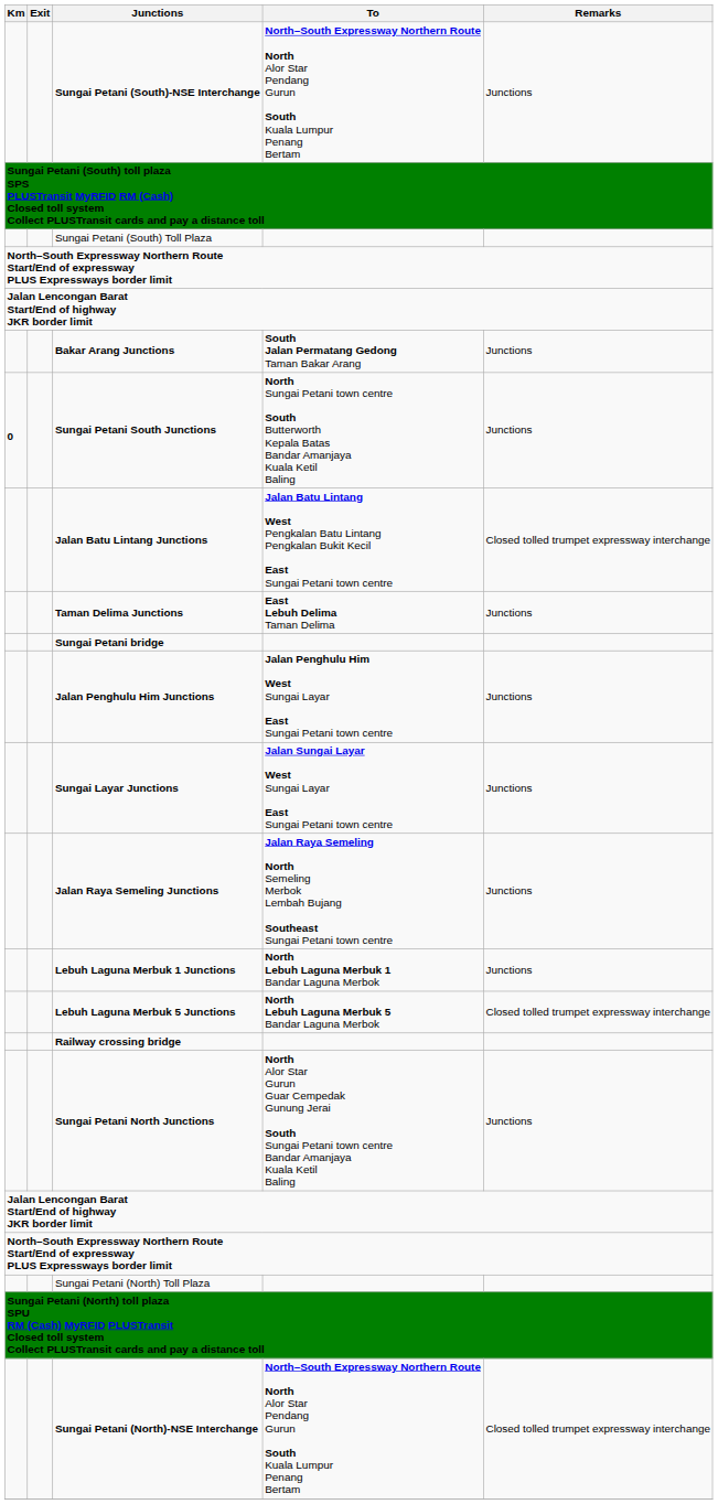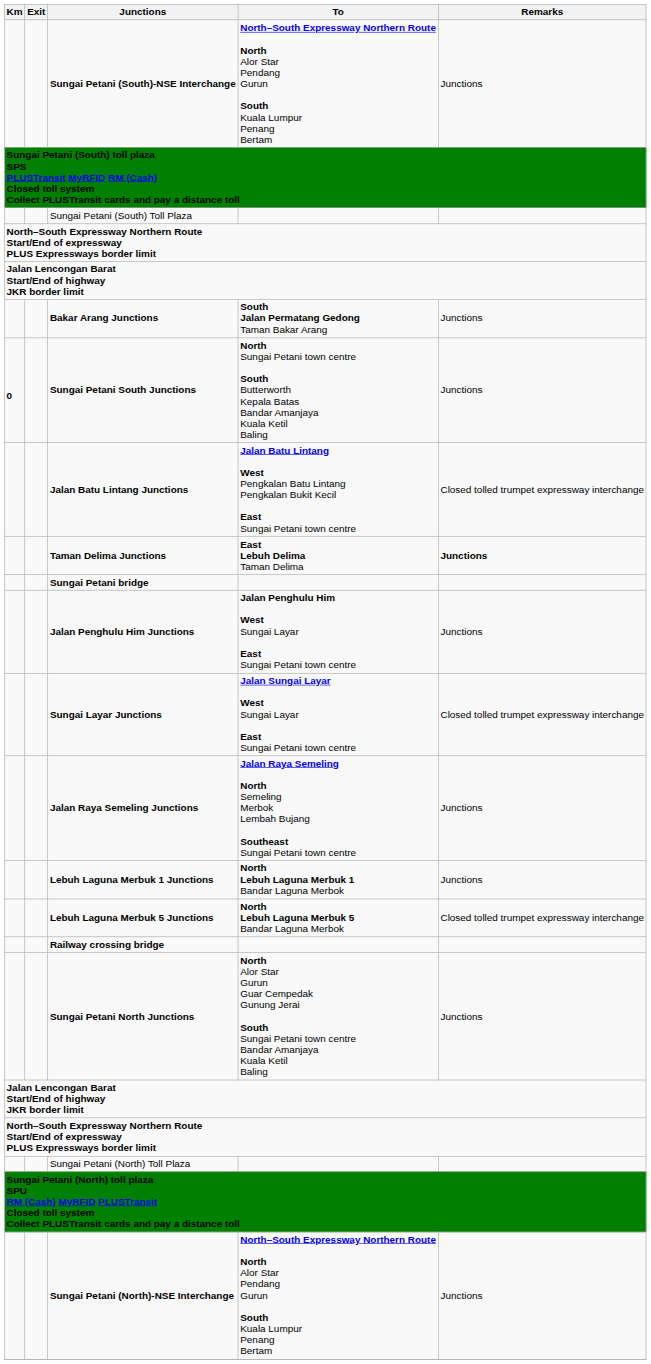Taman Delima Junctions | Remarks: normal -> bold
Sungai Layar Junctions | Remarks: Junctions -> Closed tolled trumpet expressway interchange
Sungai Petani (North)-NSE Interchange | Remarks: Closed tolled trumpet expressway interchange -> Junctions
